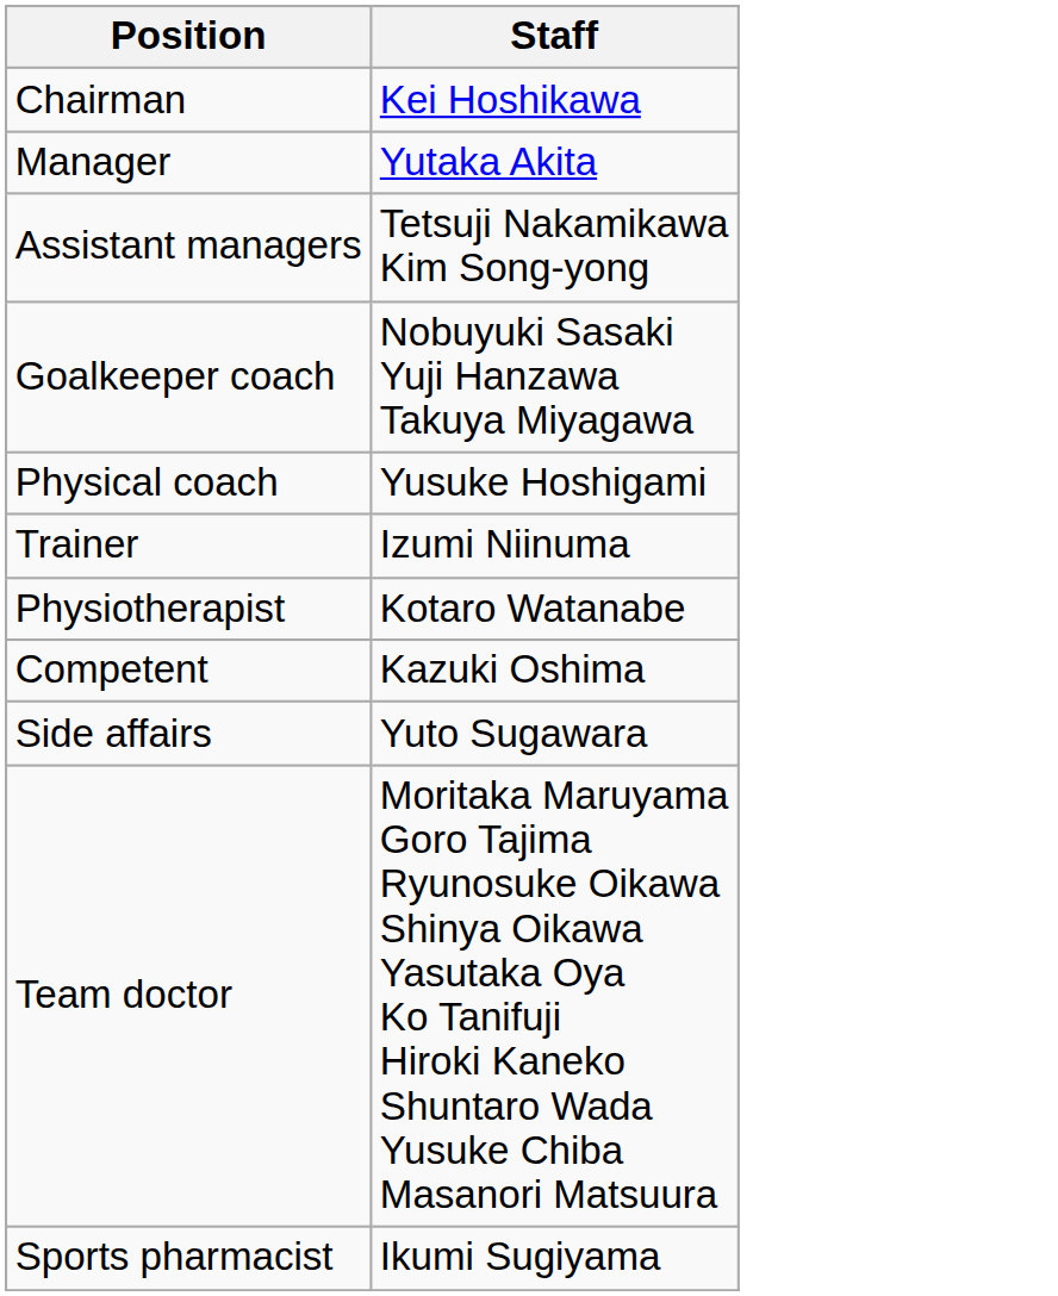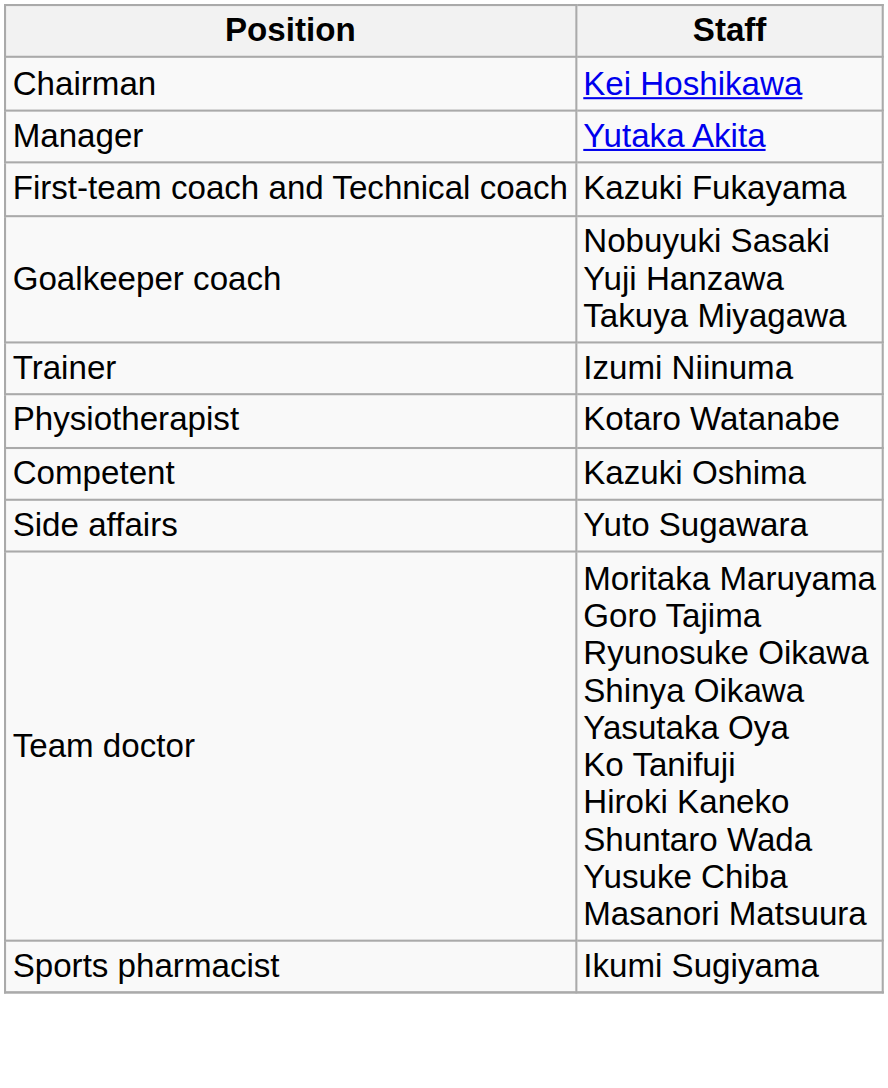- row: Assistant managers | Tetsuji Nakamikawa Kim Song-yong
+ row: First-team coach and Technical coach | Kazuki Fukayama
- row: Physical coach | Yusuke Hoshigami
